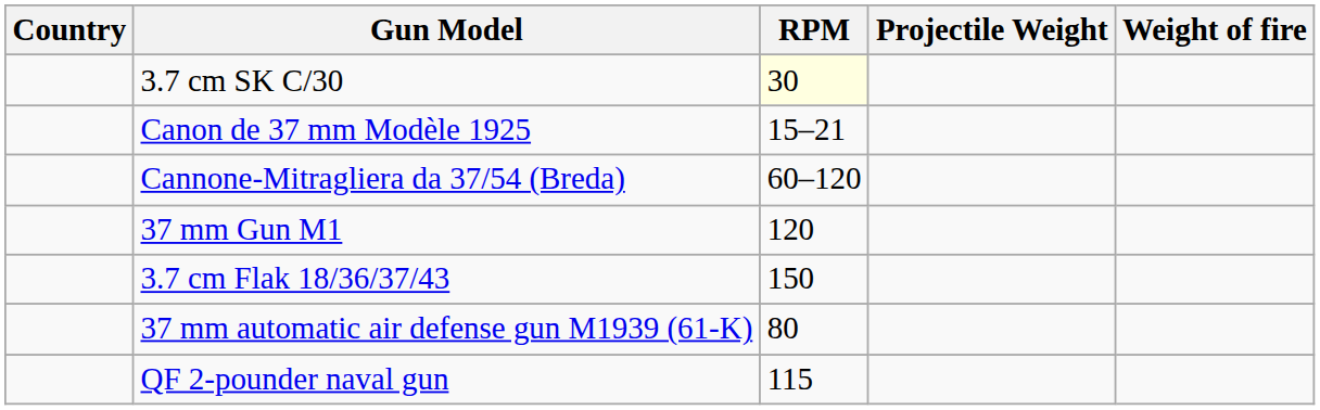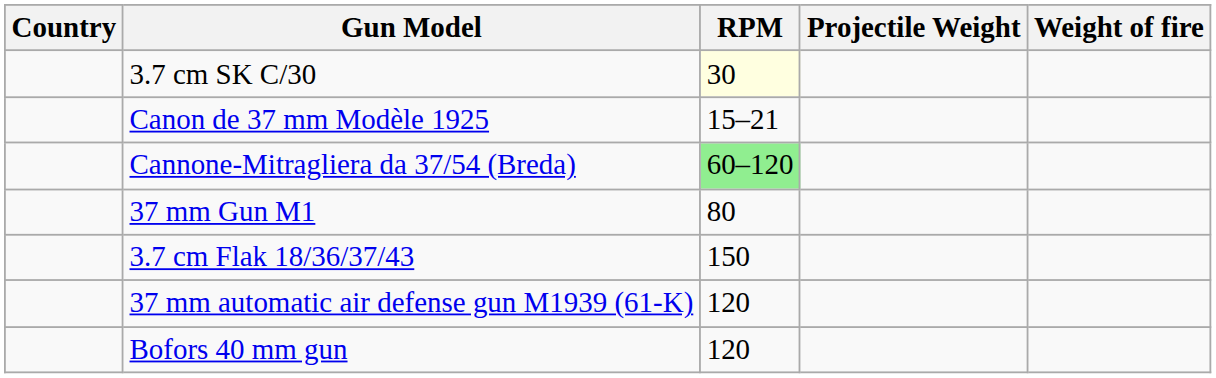Cannone-Mitragliera da 37/54 (Breda) | RPM: no background -> lightgreen background
37 mm Gun M1 | RPM: 120 -> 80
37 mm automatic air defense gun M1939 (61-K) | RPM: 80 -> 120
- row: QF 2-pounder naval gun | 115
+ row: Bofors 40 mm gun | 120
